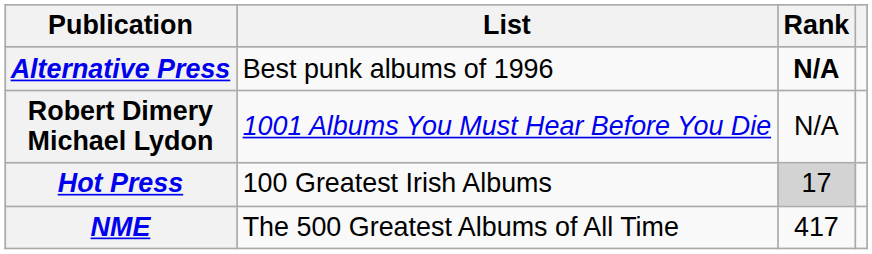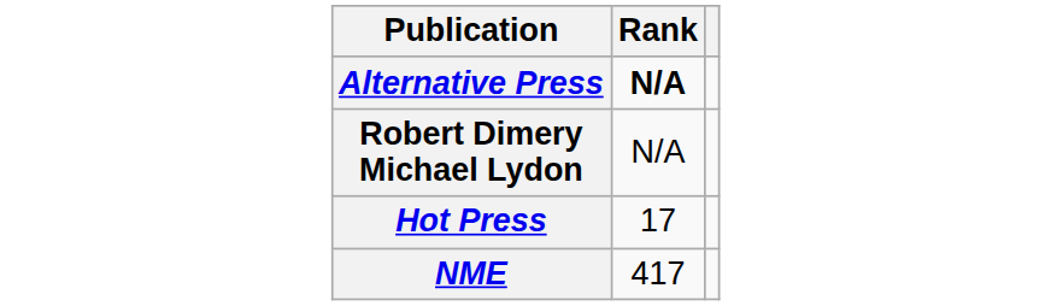- column: List | Best punk albums of 1996 | 1001 Albums You Must Hear Before You Die | 100 Greatest Irish Albums | The 500 Greatest Albums of All Time
Hot Press | Rank: lightgrey background -> no background
